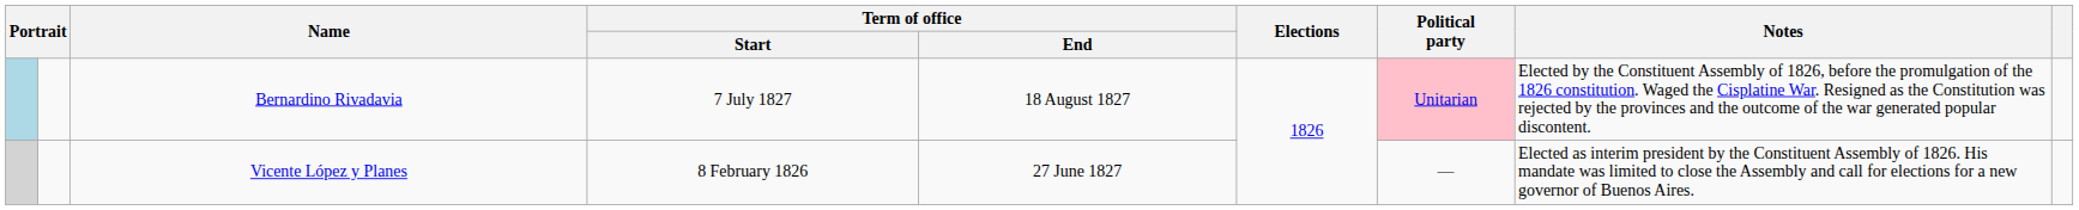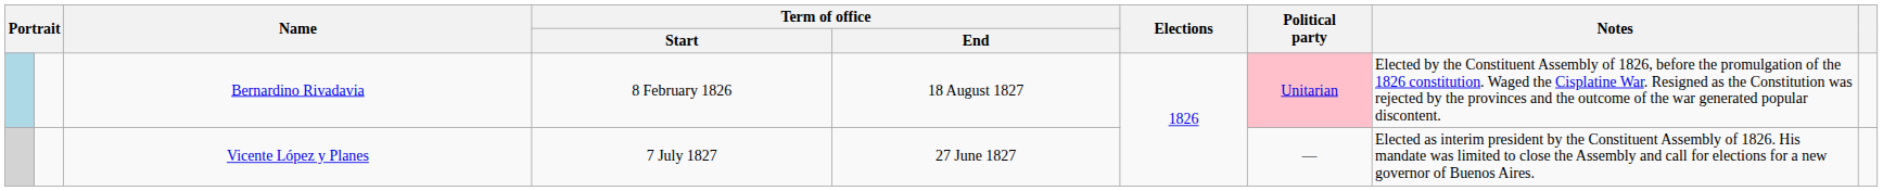Bernardino Rivadavia | Term of office / Start: 7 July 1827 -> 8 February 1826
Vicente López y Planes | Term of office / Start: 8 February 1826 -> 7 July 1827
